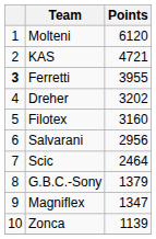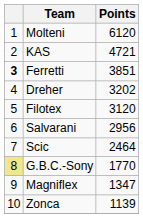Ferretti | Points: 3955 -> 3851
Filotex | Points: 3160 -> 3120
G.B.C.-Sony | column 1: no background -> khaki background
G.B.C.-Sony | Points: 1379 -> 1770
